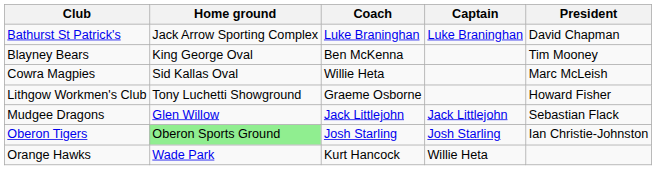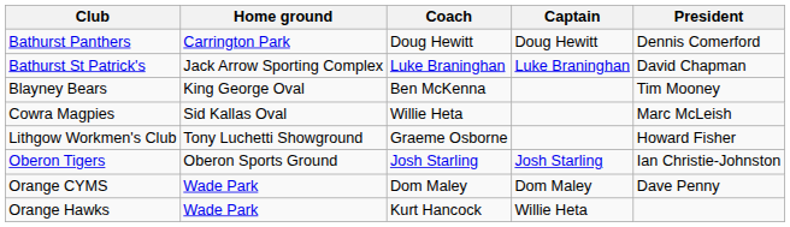+ row: Bathurst Panthers | Carrington Park | Doug Hewitt | Doug Hewitt | Dennis Comerford
- row: Mudgee Dragons | Glen Willow | Jack Littlejohn | Jack Littlejohn | Sebastian Flack
Oberon Tigers | Home ground: lightgreen background -> no background
+ row: Orange CYMS | Wade Park | Dom Maley | Dom Maley | Dave Penny
